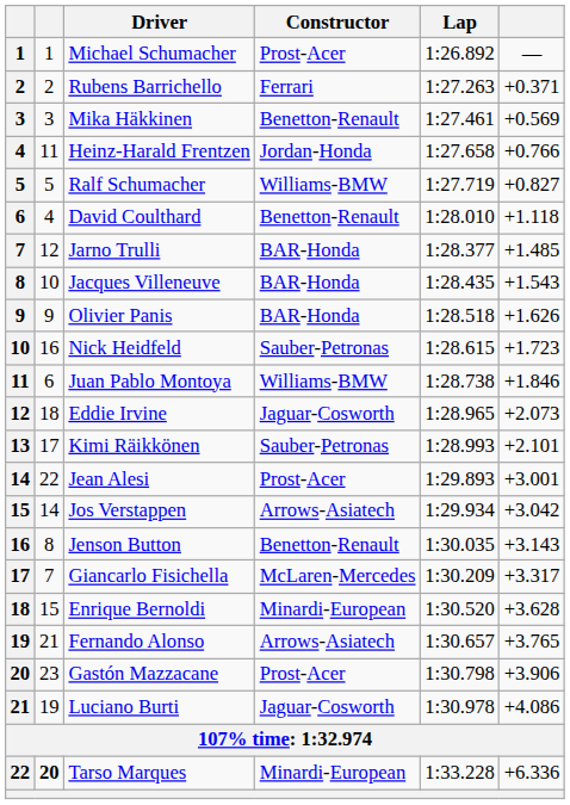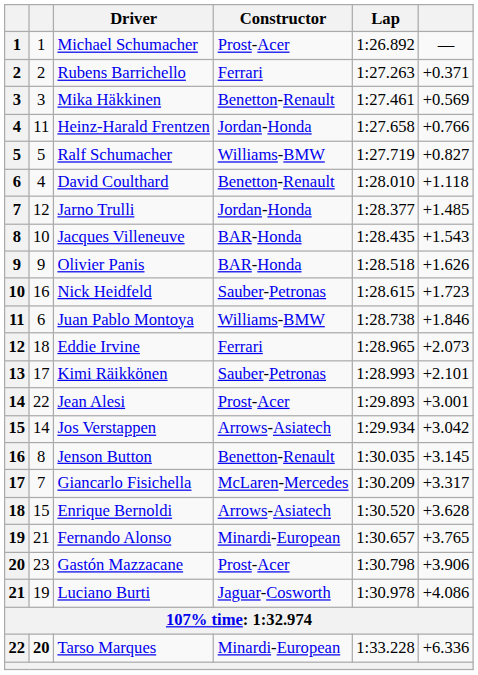Jarno Trulli | Constructor: BAR-Honda -> Jordan-Honda
Eddie Irvine | Constructor: Jaguar-Cosworth -> Ferrari
Jenson Button | column 6: +3.143 -> +3.145
Enrique Bernoldi | Constructor: Minardi-European -> Arrows-Asiatech
Fernando Alonso | Constructor: Arrows-Asiatech -> Minardi-European
